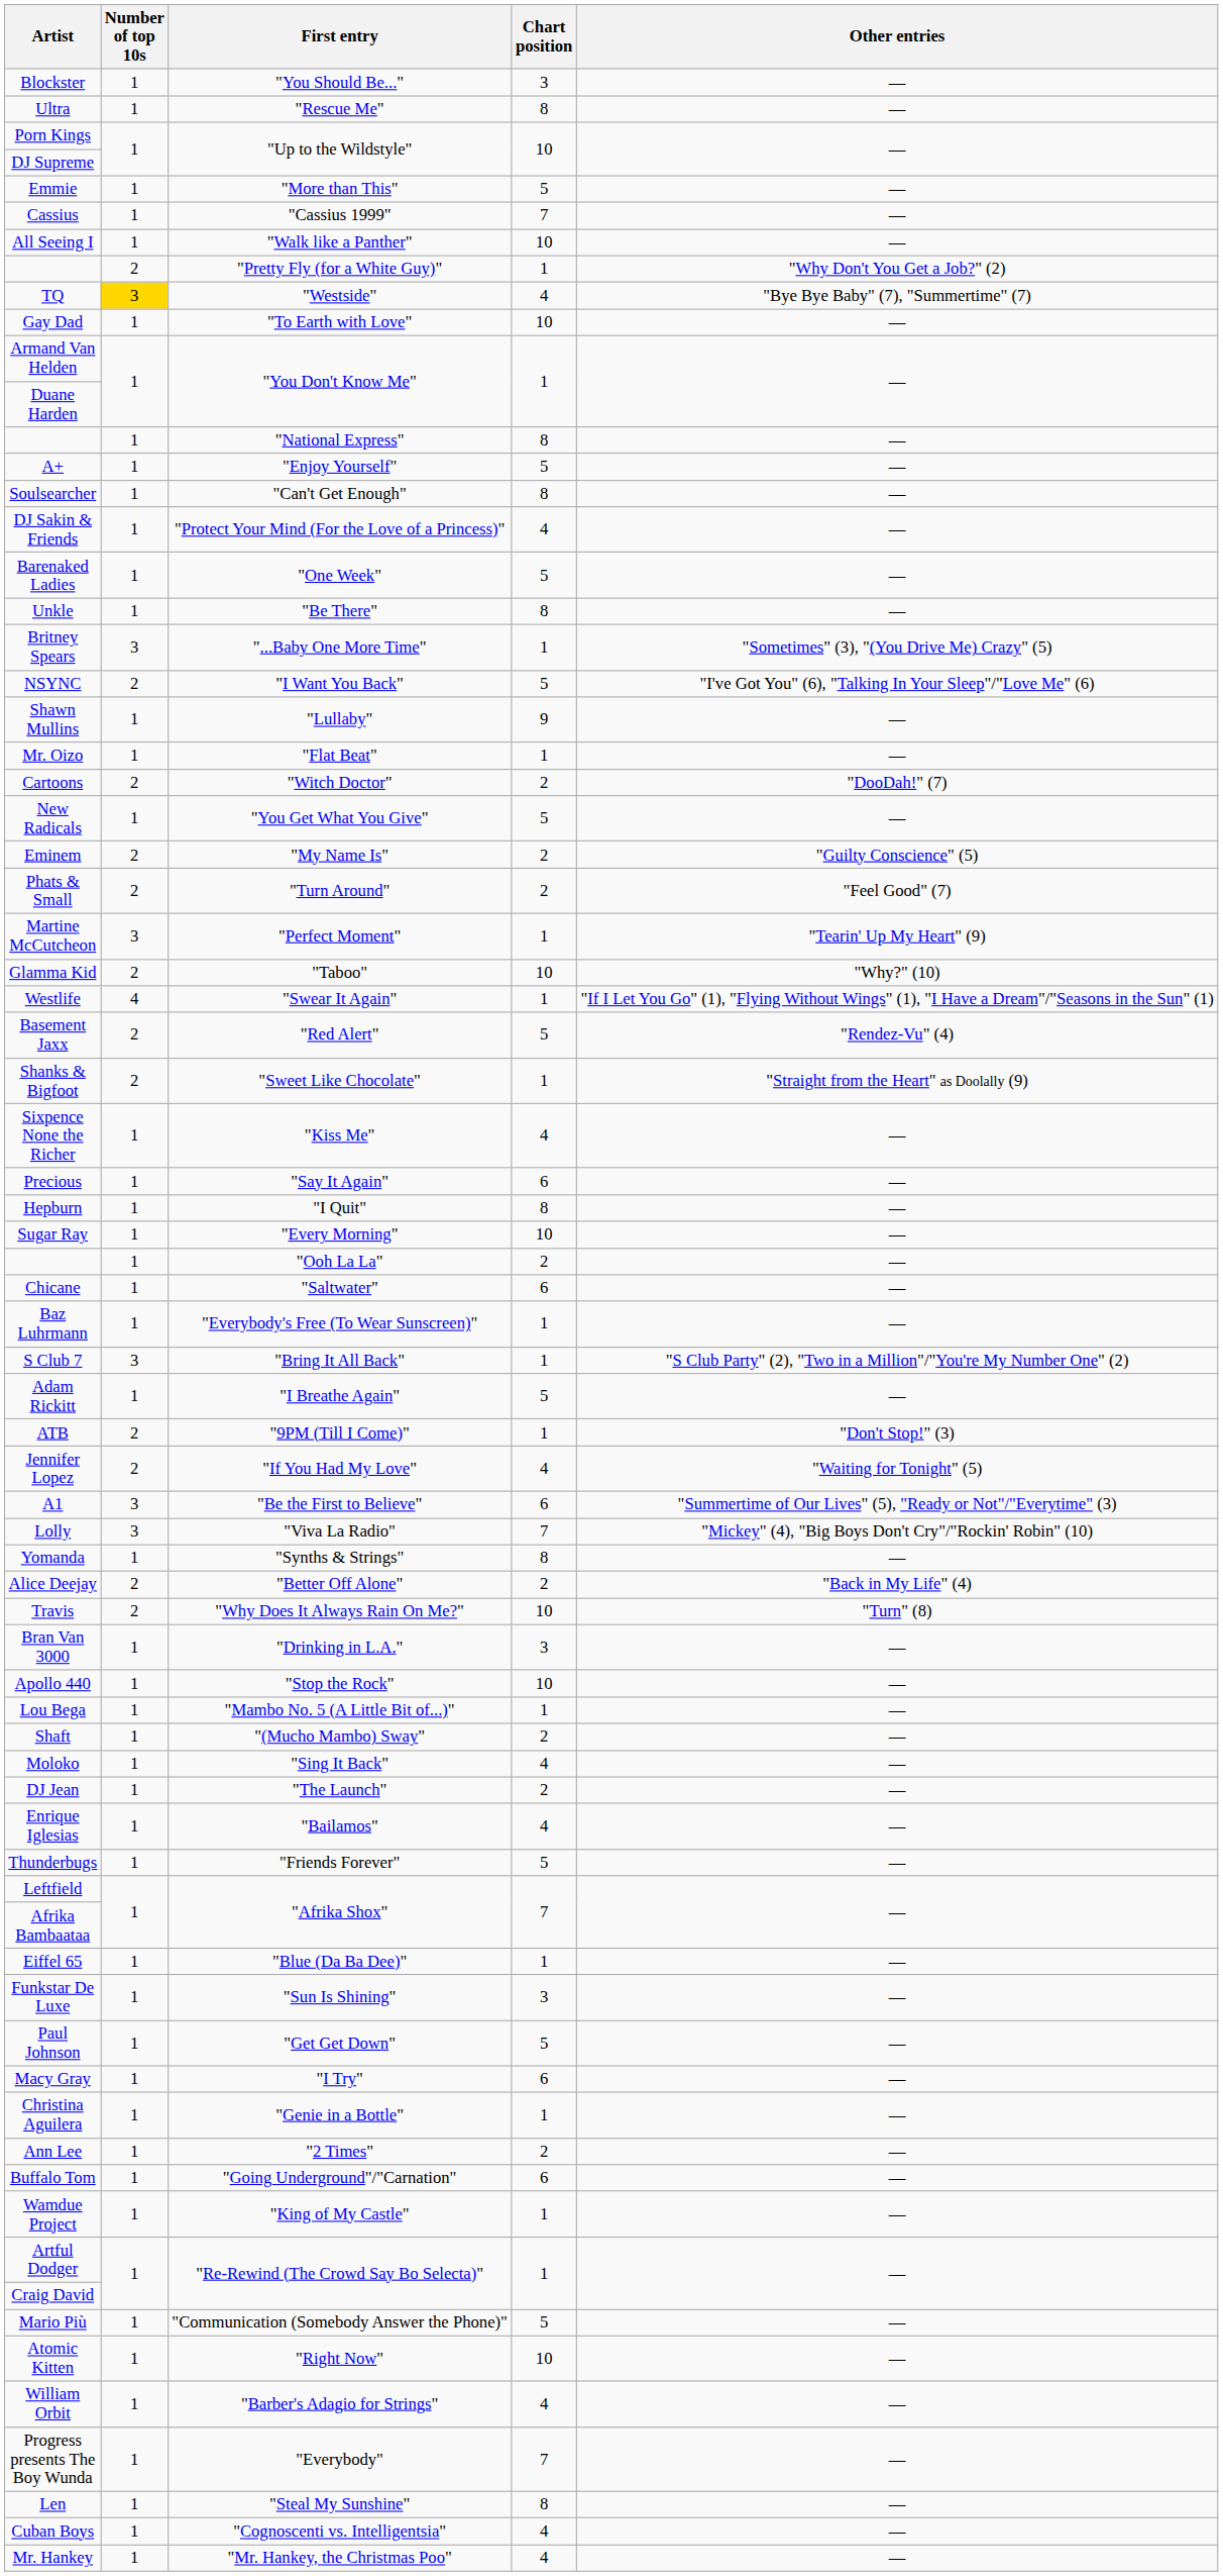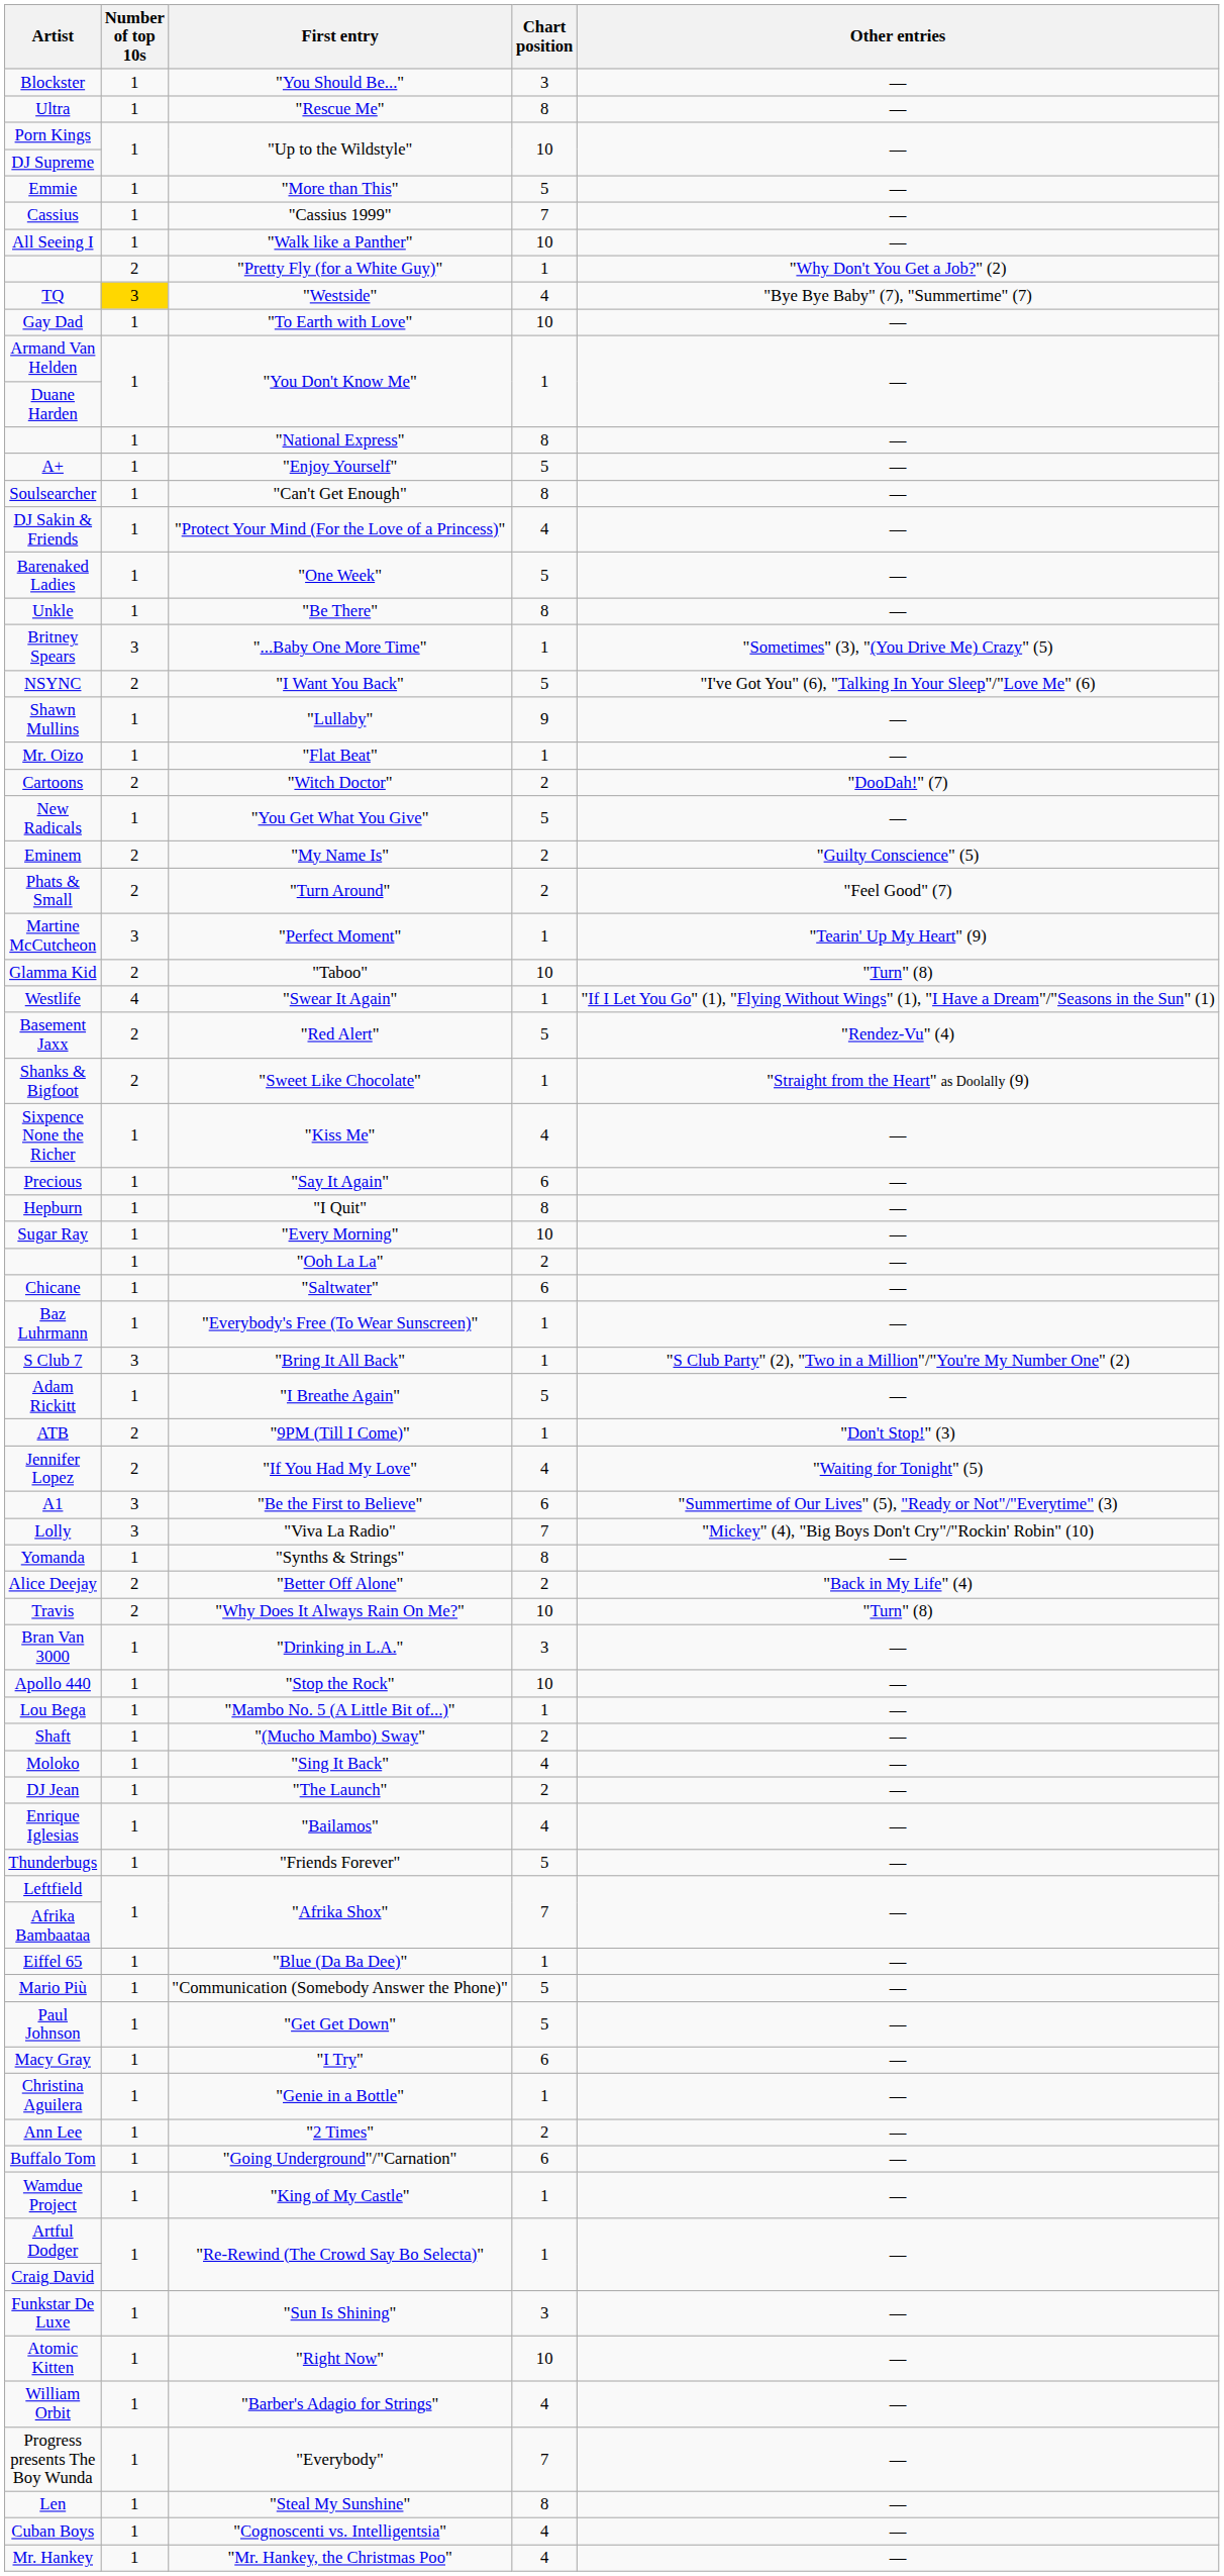Glamma Kid | Other entries: "Why?" (10) -> "Turn" (8)
rows swapped: Funkstar De Luxe <-> Mario Più
